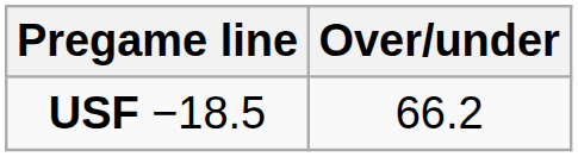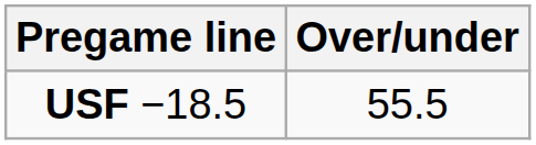USF −18.5 | Over/under: 66.2 -> 55.5
